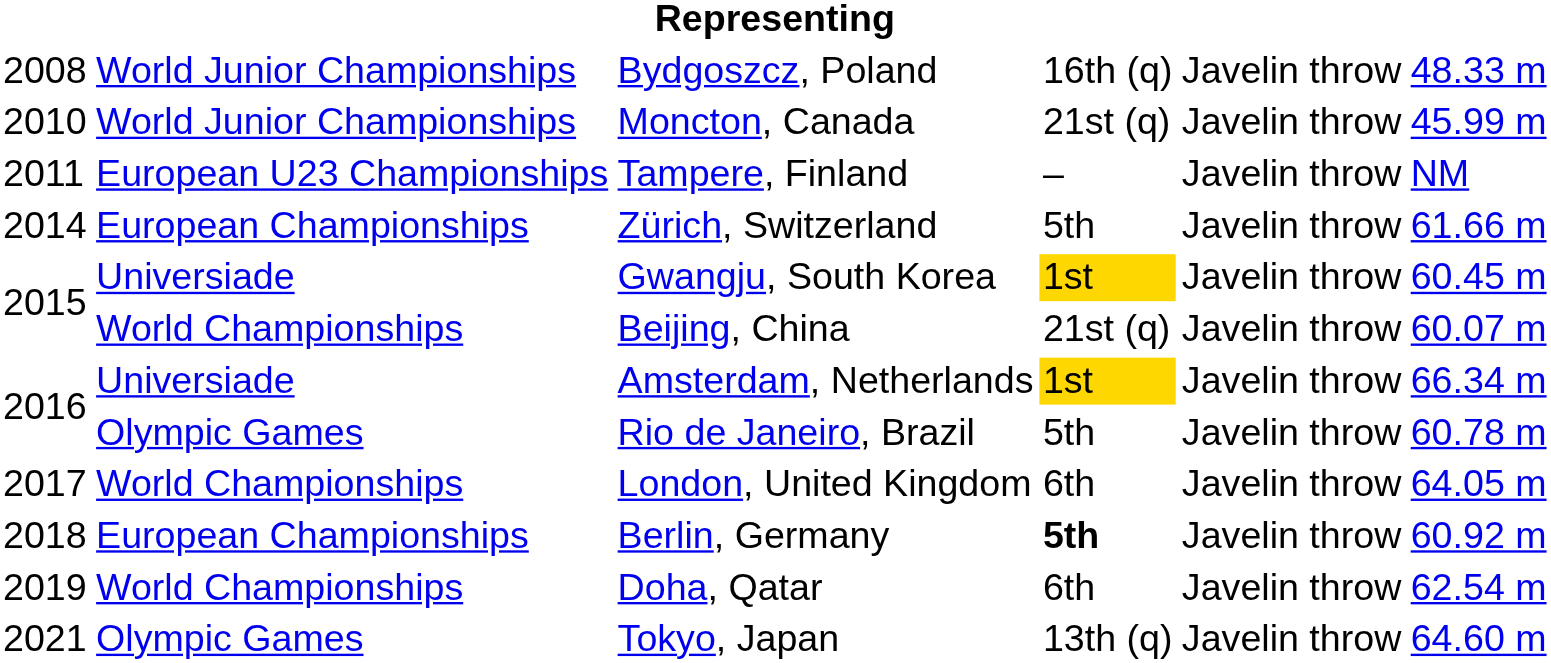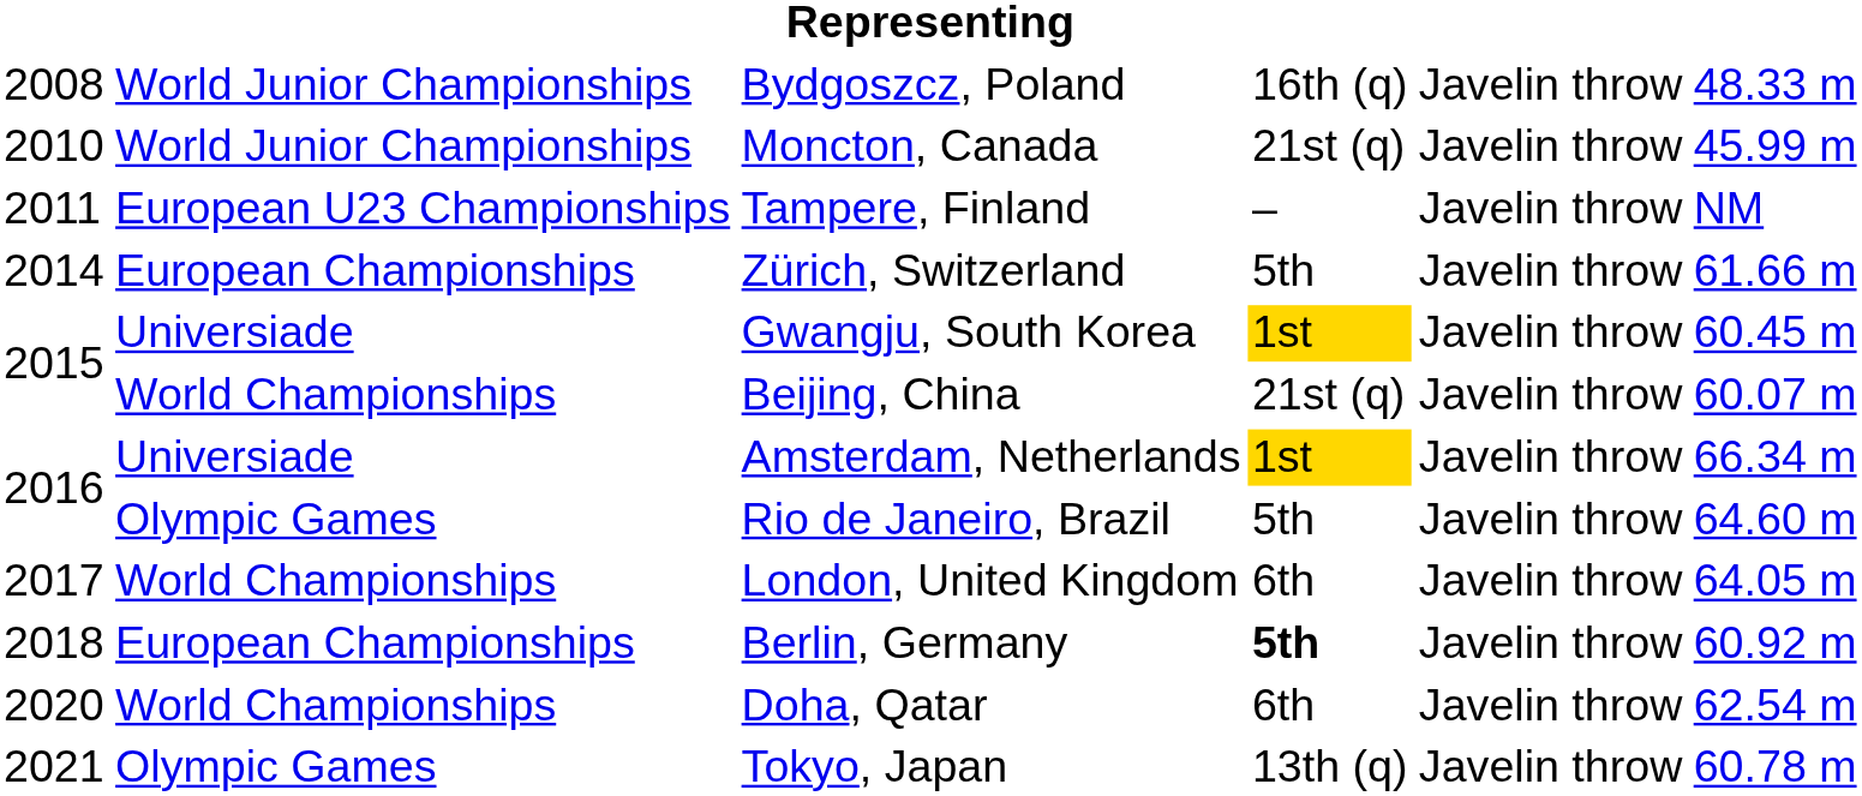Rio de Janeiro, Brazil | column 6: 60.78 m -> 64.60 m
Doha, Qatar | column 1: 2019 -> 2020
Tokyo, Japan | column 6: 64.60 m -> 60.78 m
